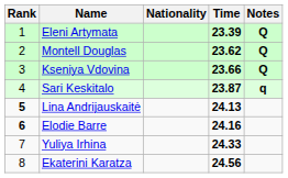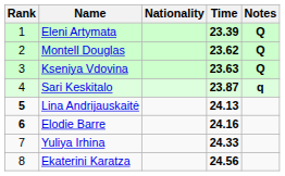Kseniya Vdovina | Time: 23.66 -> 23.63
